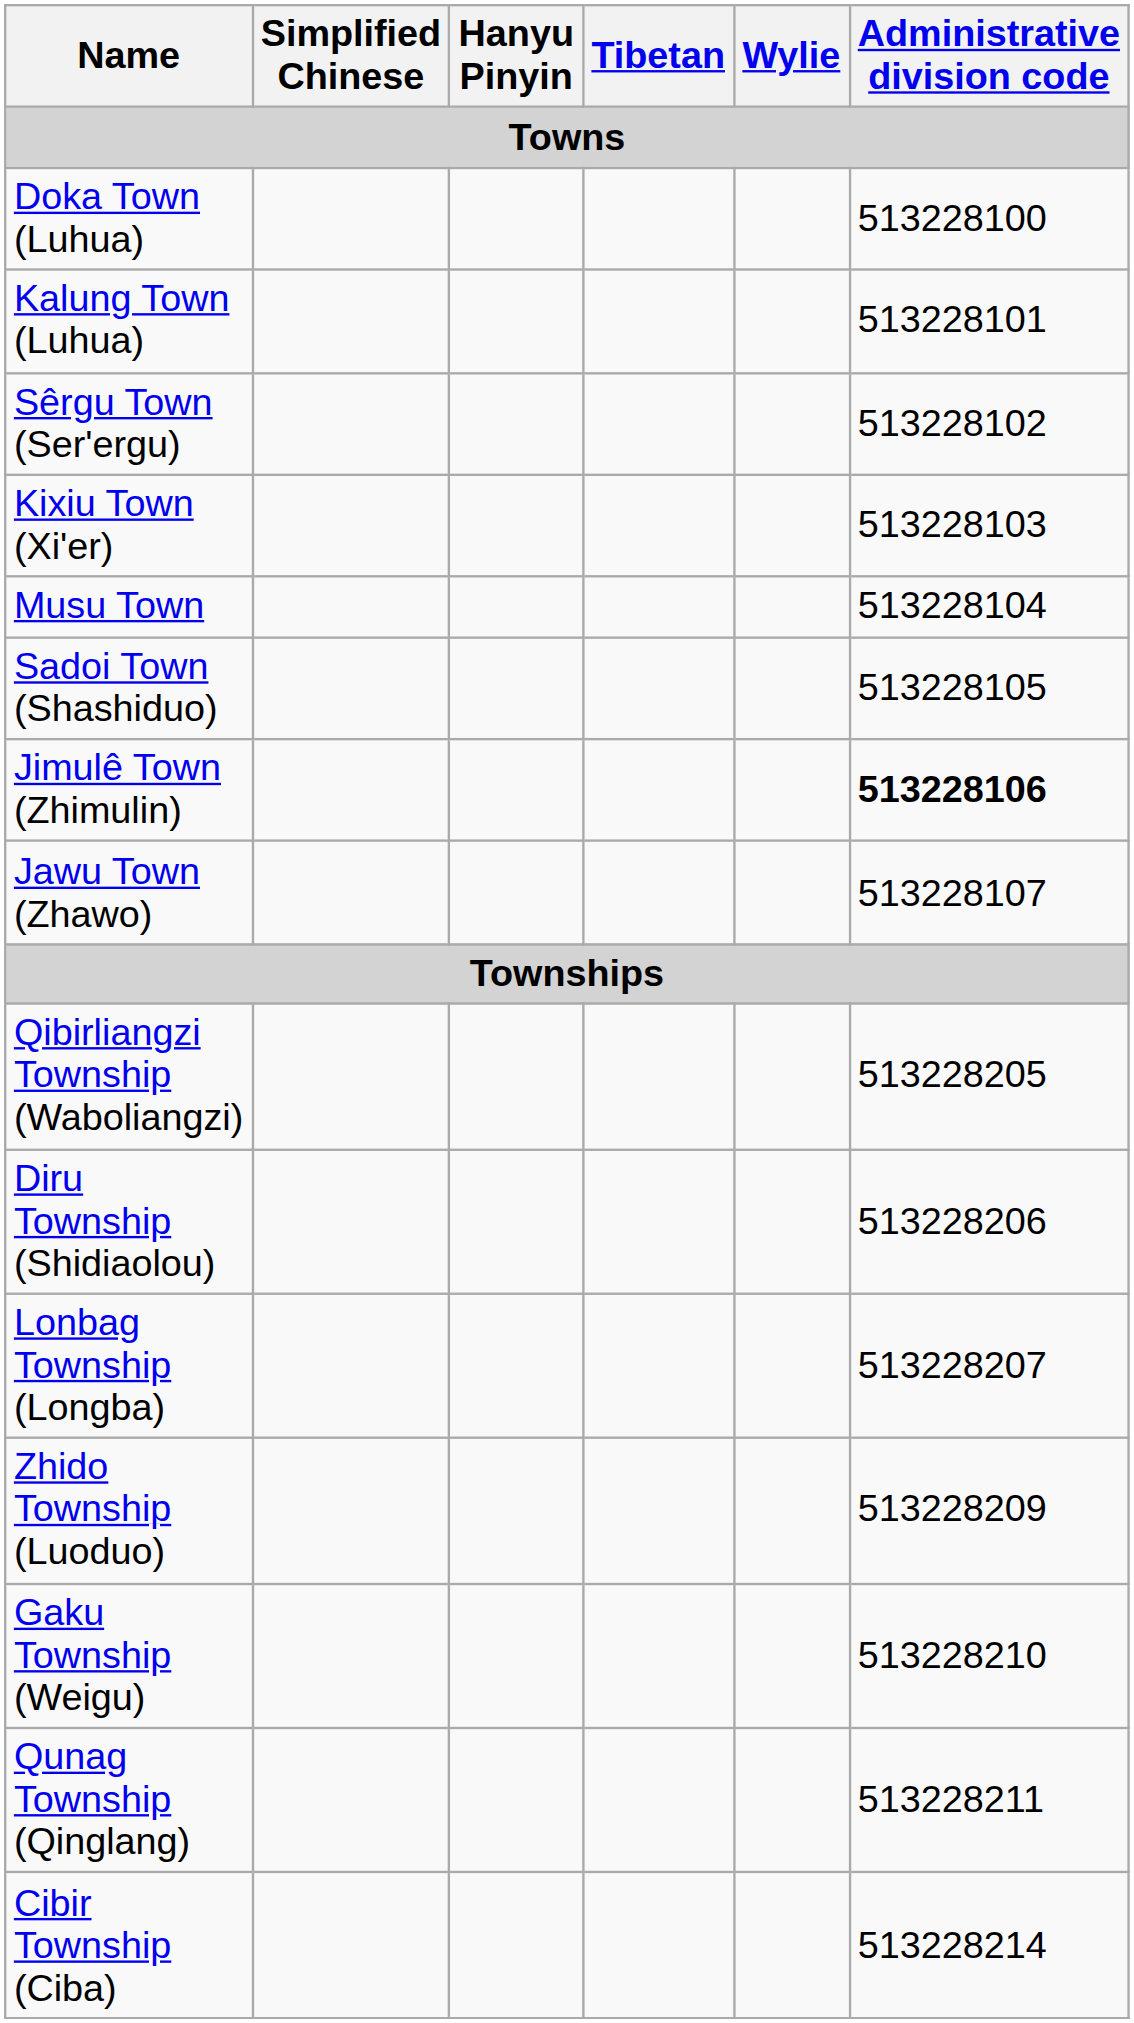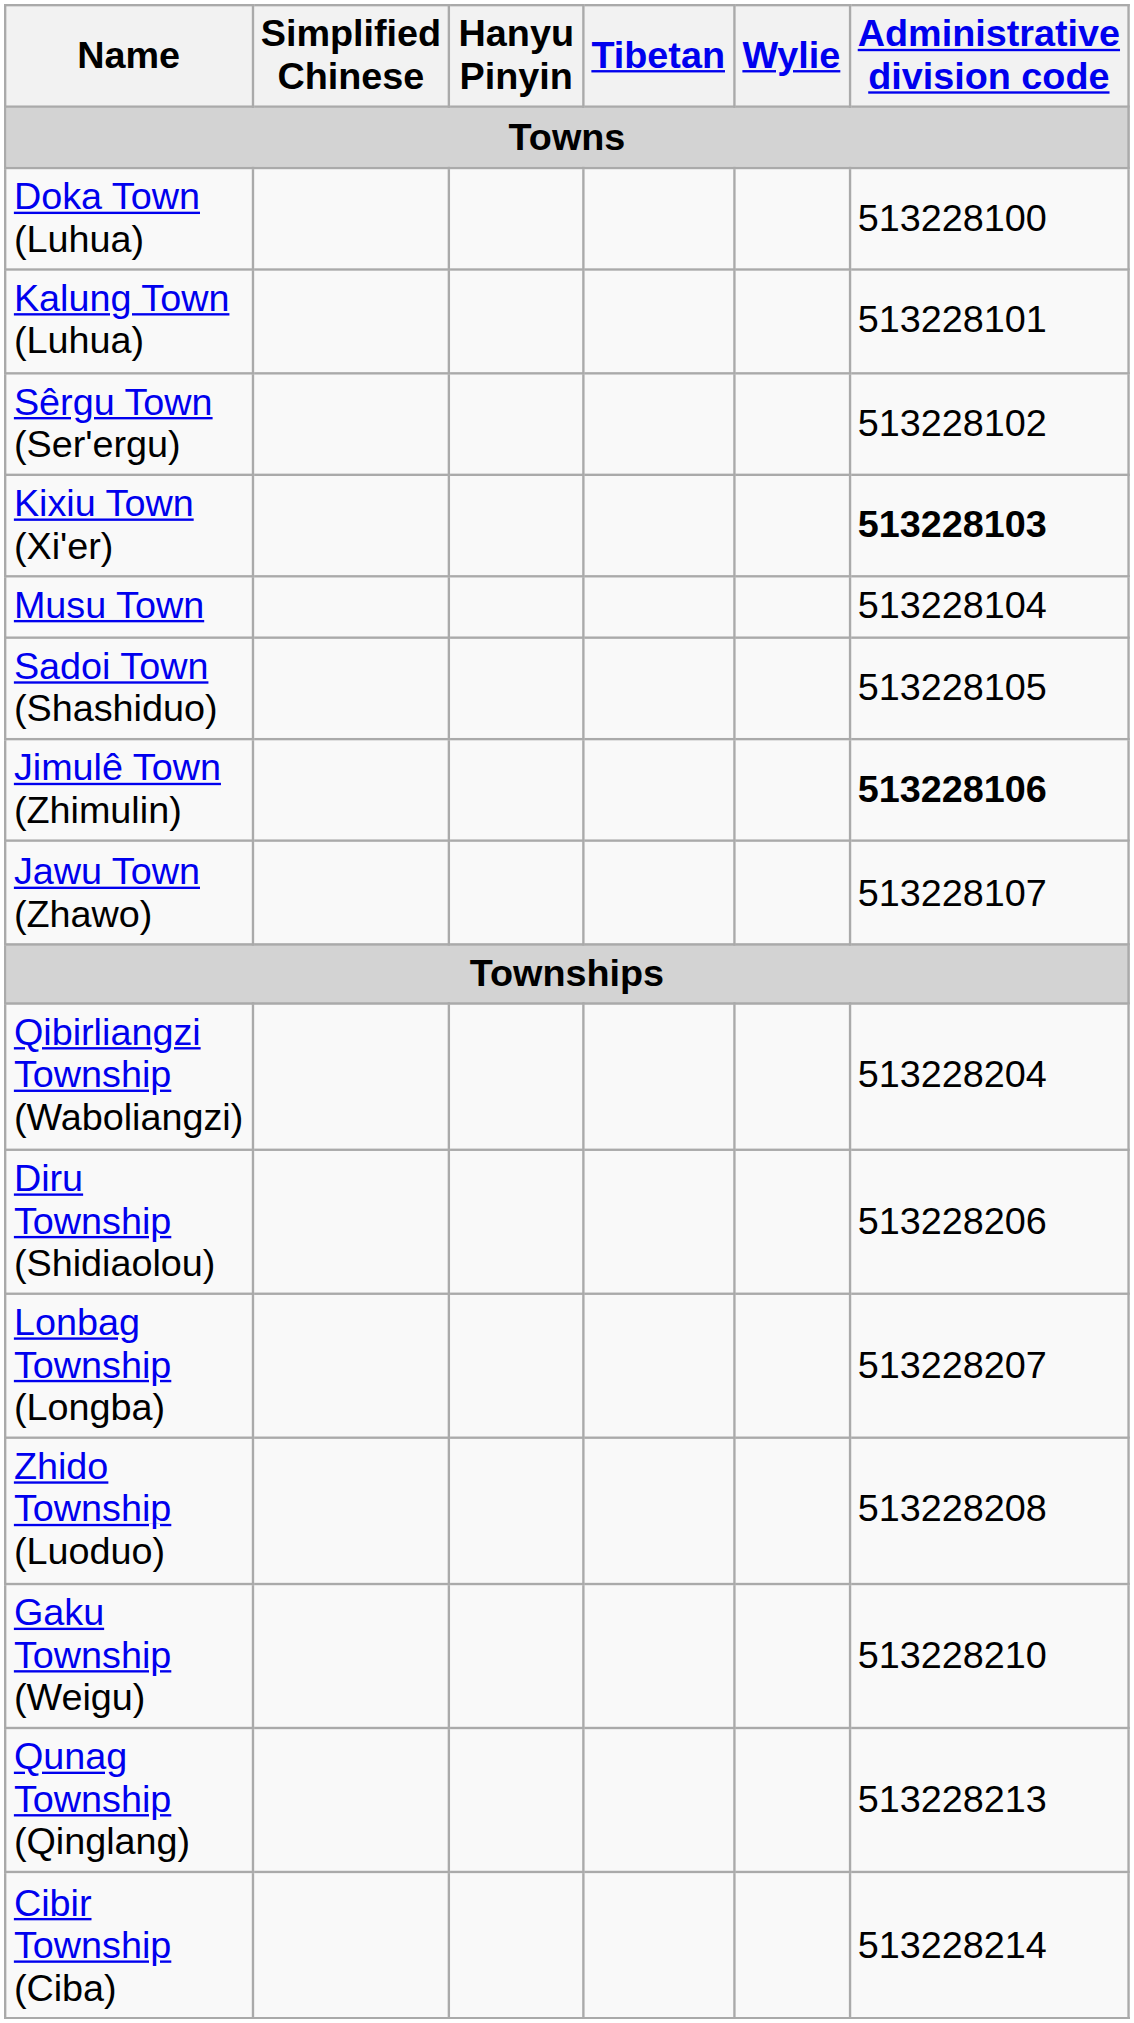Kixiu Town (Xi'er) | Administrative division code: normal -> bold
Qibirliangzi Township (Waboliangzi) | Administrative division code: 513228205 -> 513228204
Zhido Township (Luoduo) | Administrative division code: 513228209 -> 513228208
Qunag Township (Qinglang) | Administrative division code: 513228211 -> 513228213
